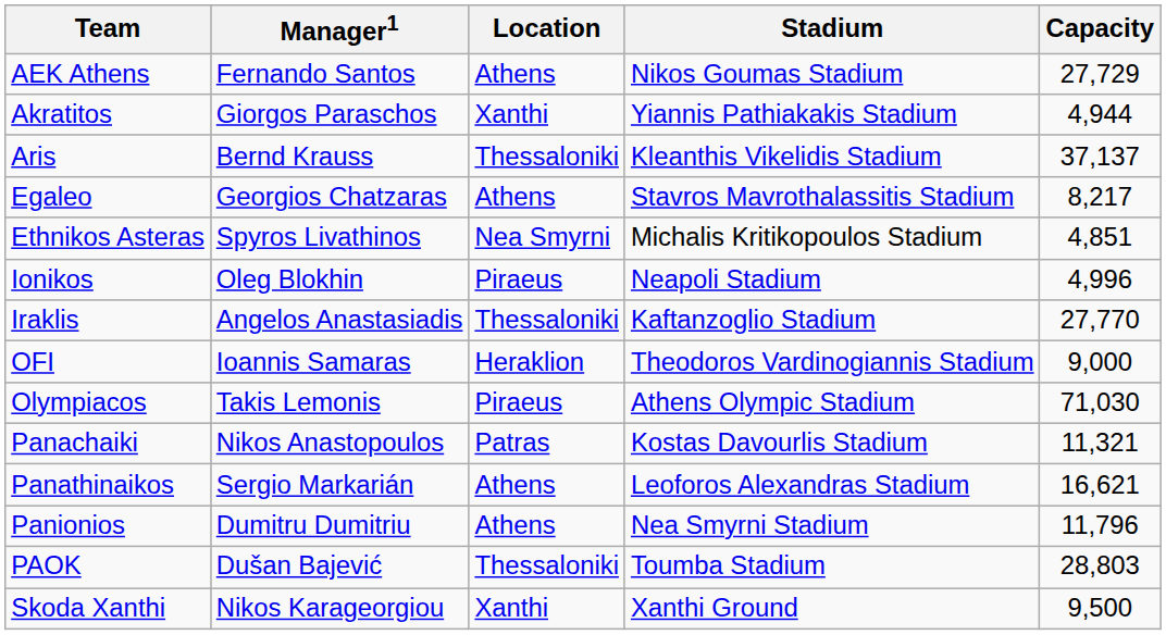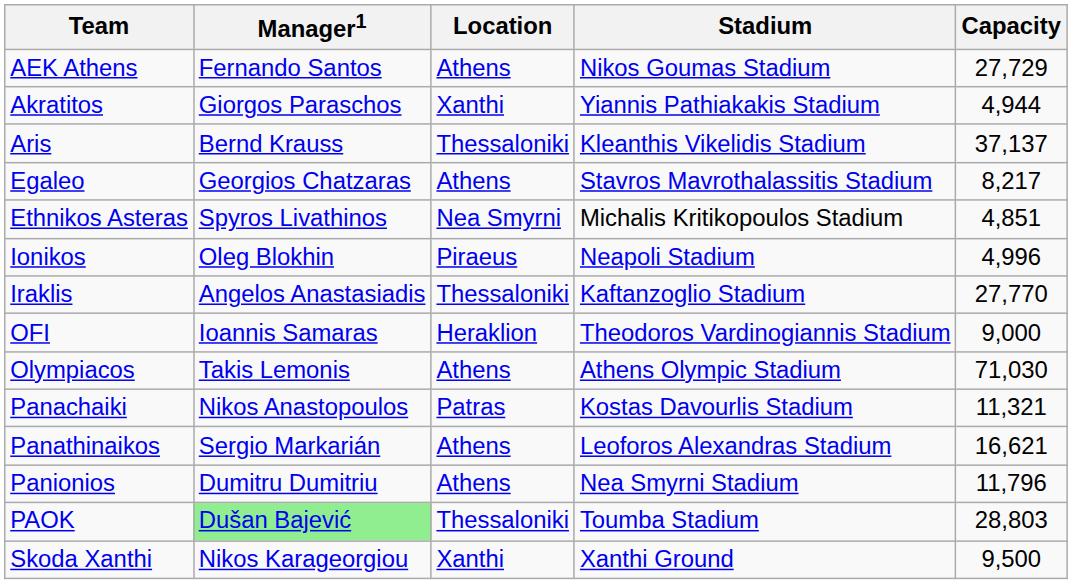Olympiacos | Location: Piraeus -> Athens
PAOK | Manager1: no background -> lightgreen background
